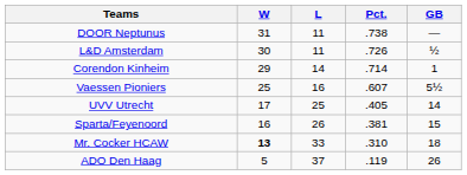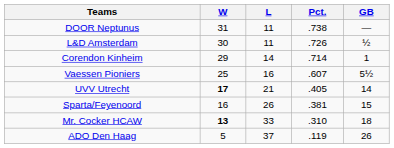UVV Utrecht | W: normal -> bold
UVV Utrecht | L: 25 -> 21
